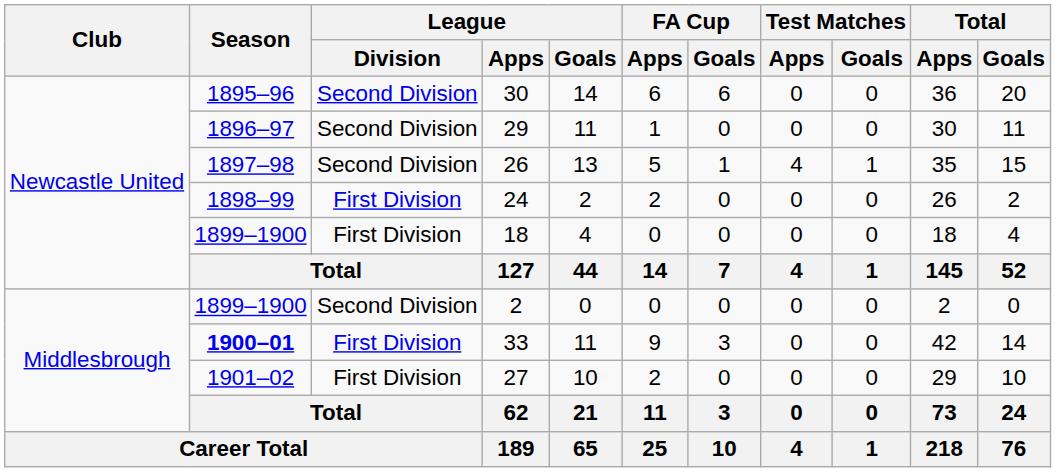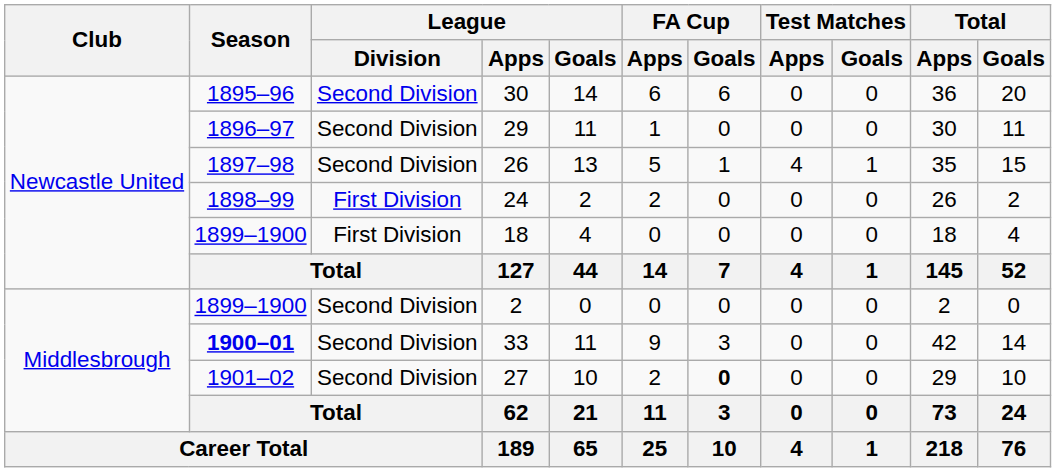33 | League / Division: First Division -> Second Division
27 | League / Division: First Division -> Second Division
27 | FA Cup / Goals: normal -> bold
